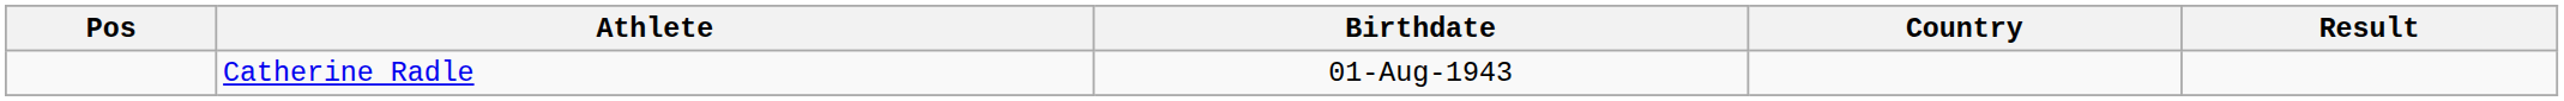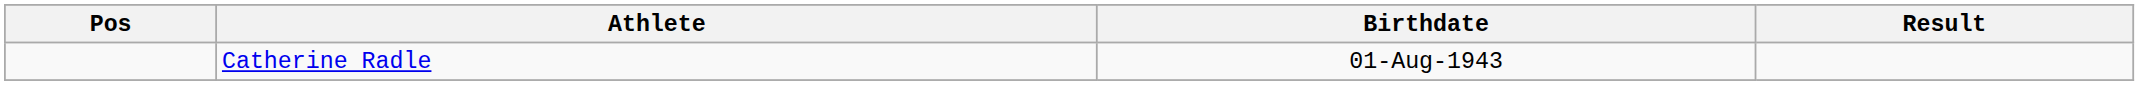- column: Country
